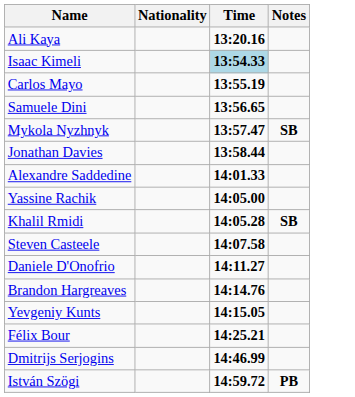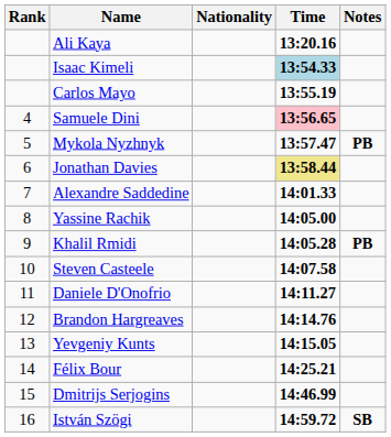+ column: Rank | 4 | 5 | 6 | 7 | 8 | 9 | 10 | 11 | 12 | 13 | 14 | 15 | 16
Samuele Dini | Time: no background -> pink background
Mykola Nyzhnyk | Notes: SB -> PB
Jonathan Davies | Time: no background -> khaki background
Khalil Rmidi | Notes: SB -> PB
István Szögi | Notes: PB -> SB
